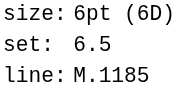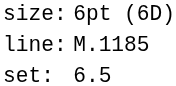rows swapped: set: <-> line:
